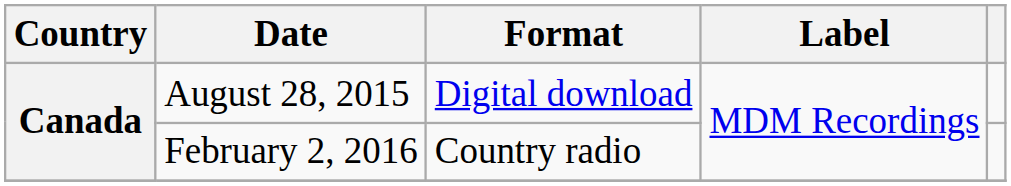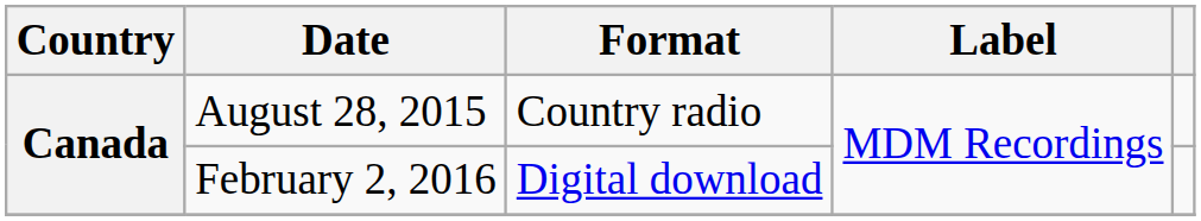August 28, 2015 | Format: Digital download -> Country radio
February 2, 2016 | Format: Country radio -> Digital download
